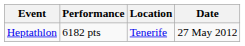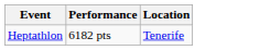- column: Date | 27 May 2012
